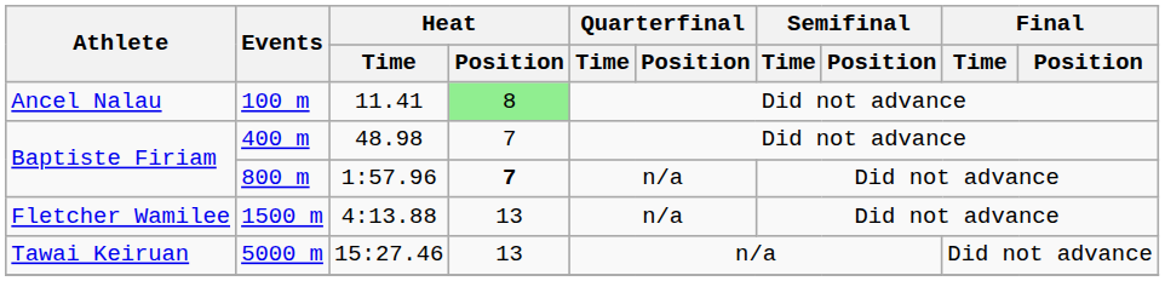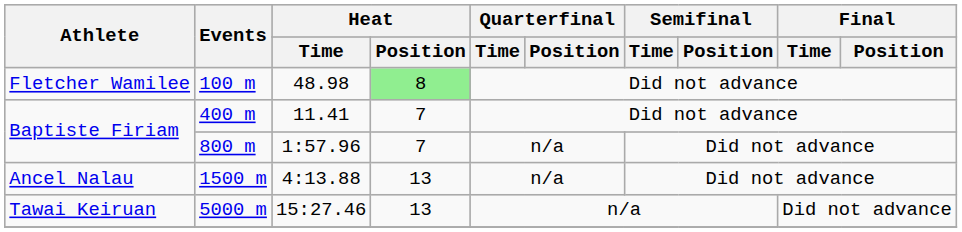100 m | Athlete: Ancel Nalau -> Fletcher Wamilee
100 m | Heat / Time: 11.41 -> 48.98
400 m | Heat / Time: 48.98 -> 11.41
800 m | Heat / Position: bold -> normal
1500 m | Athlete: Fletcher Wamilee -> Ancel Nalau
